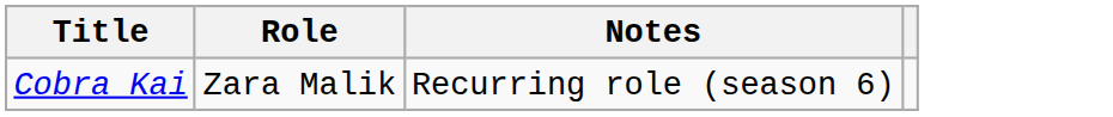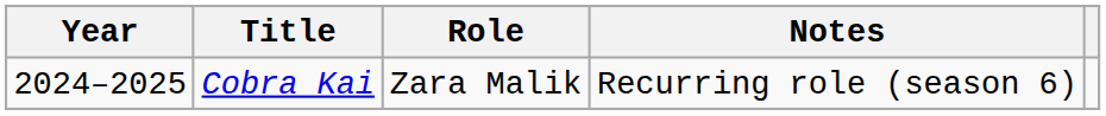+ column: Year | 2024–2025
